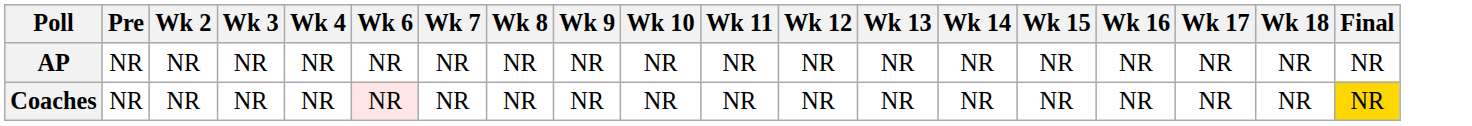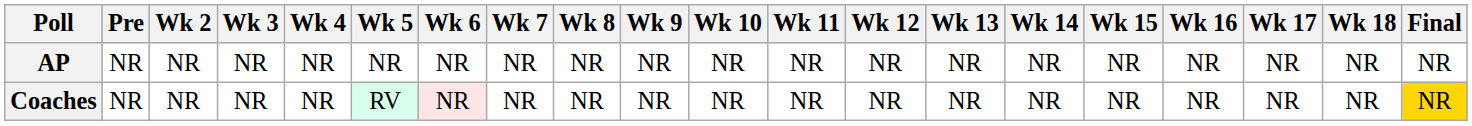+ column: Wk 5 | NR | RV
